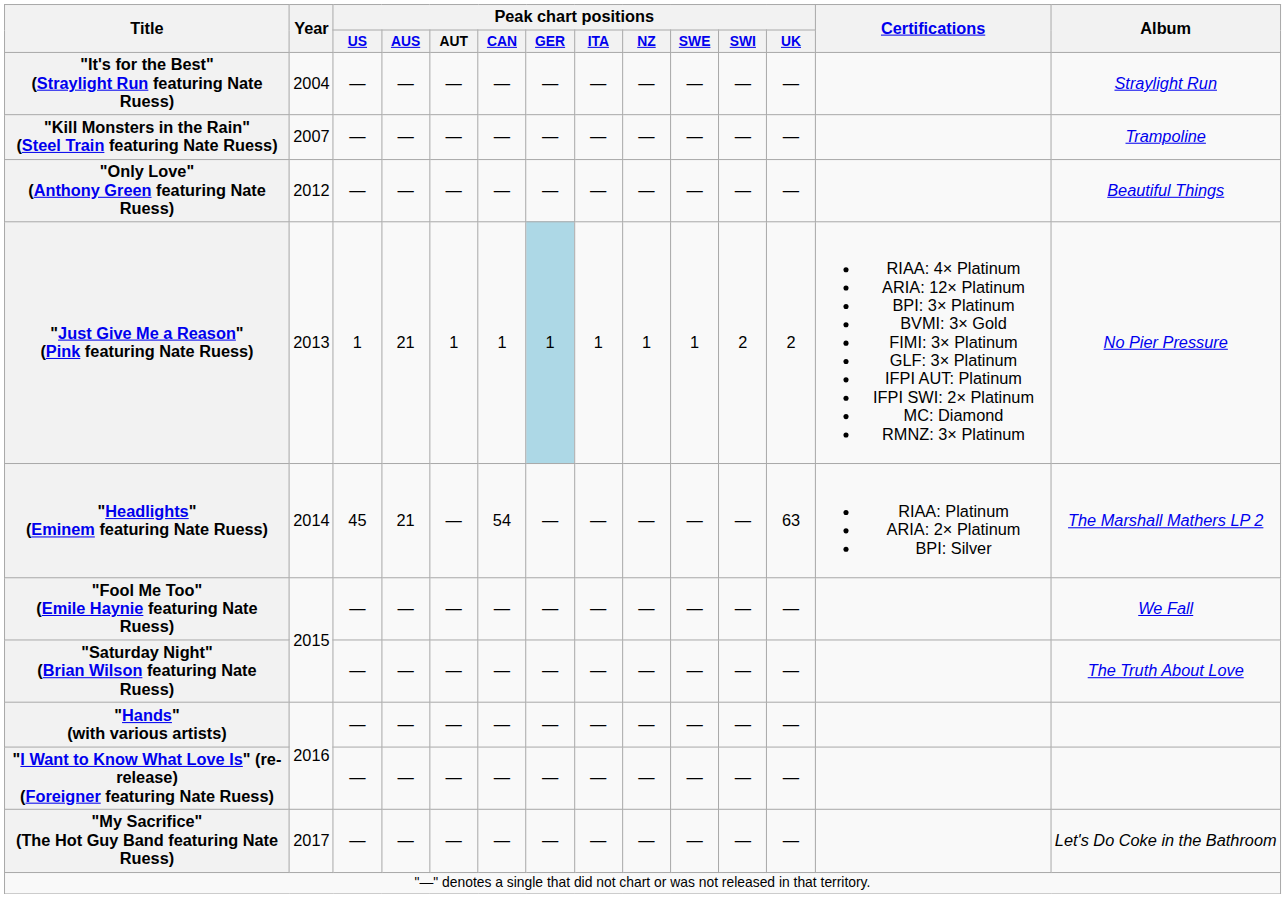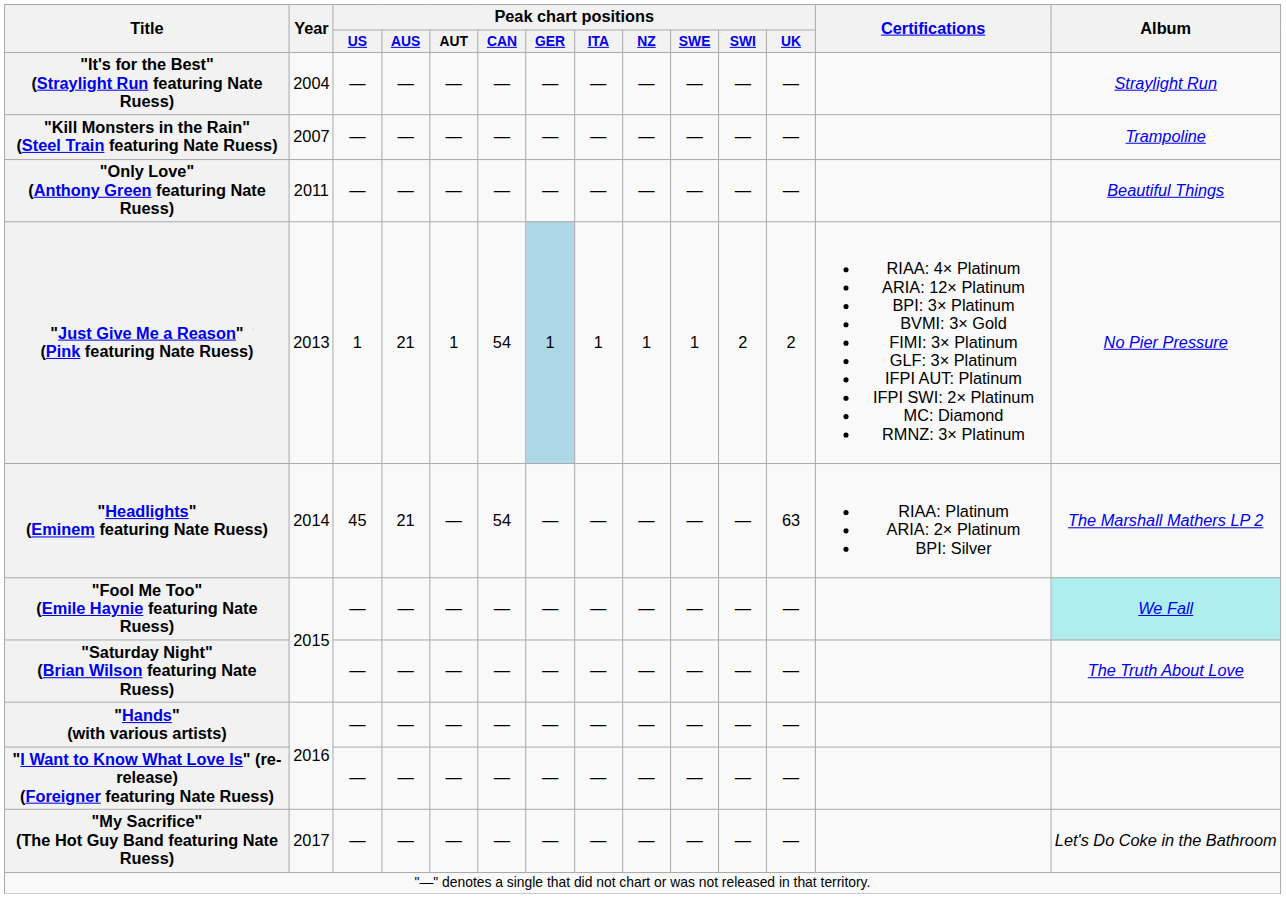"Only Love" (Anthony Green featuring Nate Ruess) | Year: 2012 -> 2011
"Just Give Me a Reason" (Pink featuring Nate Ruess) | Peak chart positions / CAN: 1 -> 54
"Fool Me Too" (Emile Haynie featuring Nate Ruess) | Album: no background -> paleturquoise background
